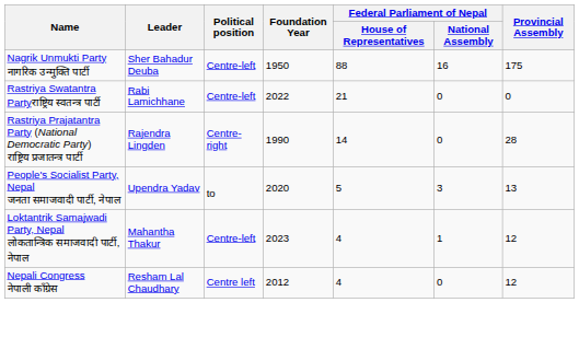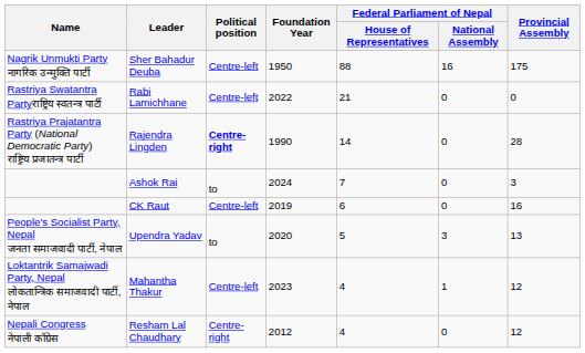Rajendra Lingden | Political position: normal -> bold
+ row: Ashok Rai | to | 2024 | 7 | 0 | 3
+ row: CK Raut | Centre-left | 2019 | 6 | 0 | 16
Resham Lal Chaudhary | Political position: Centre left -> Centre-right
